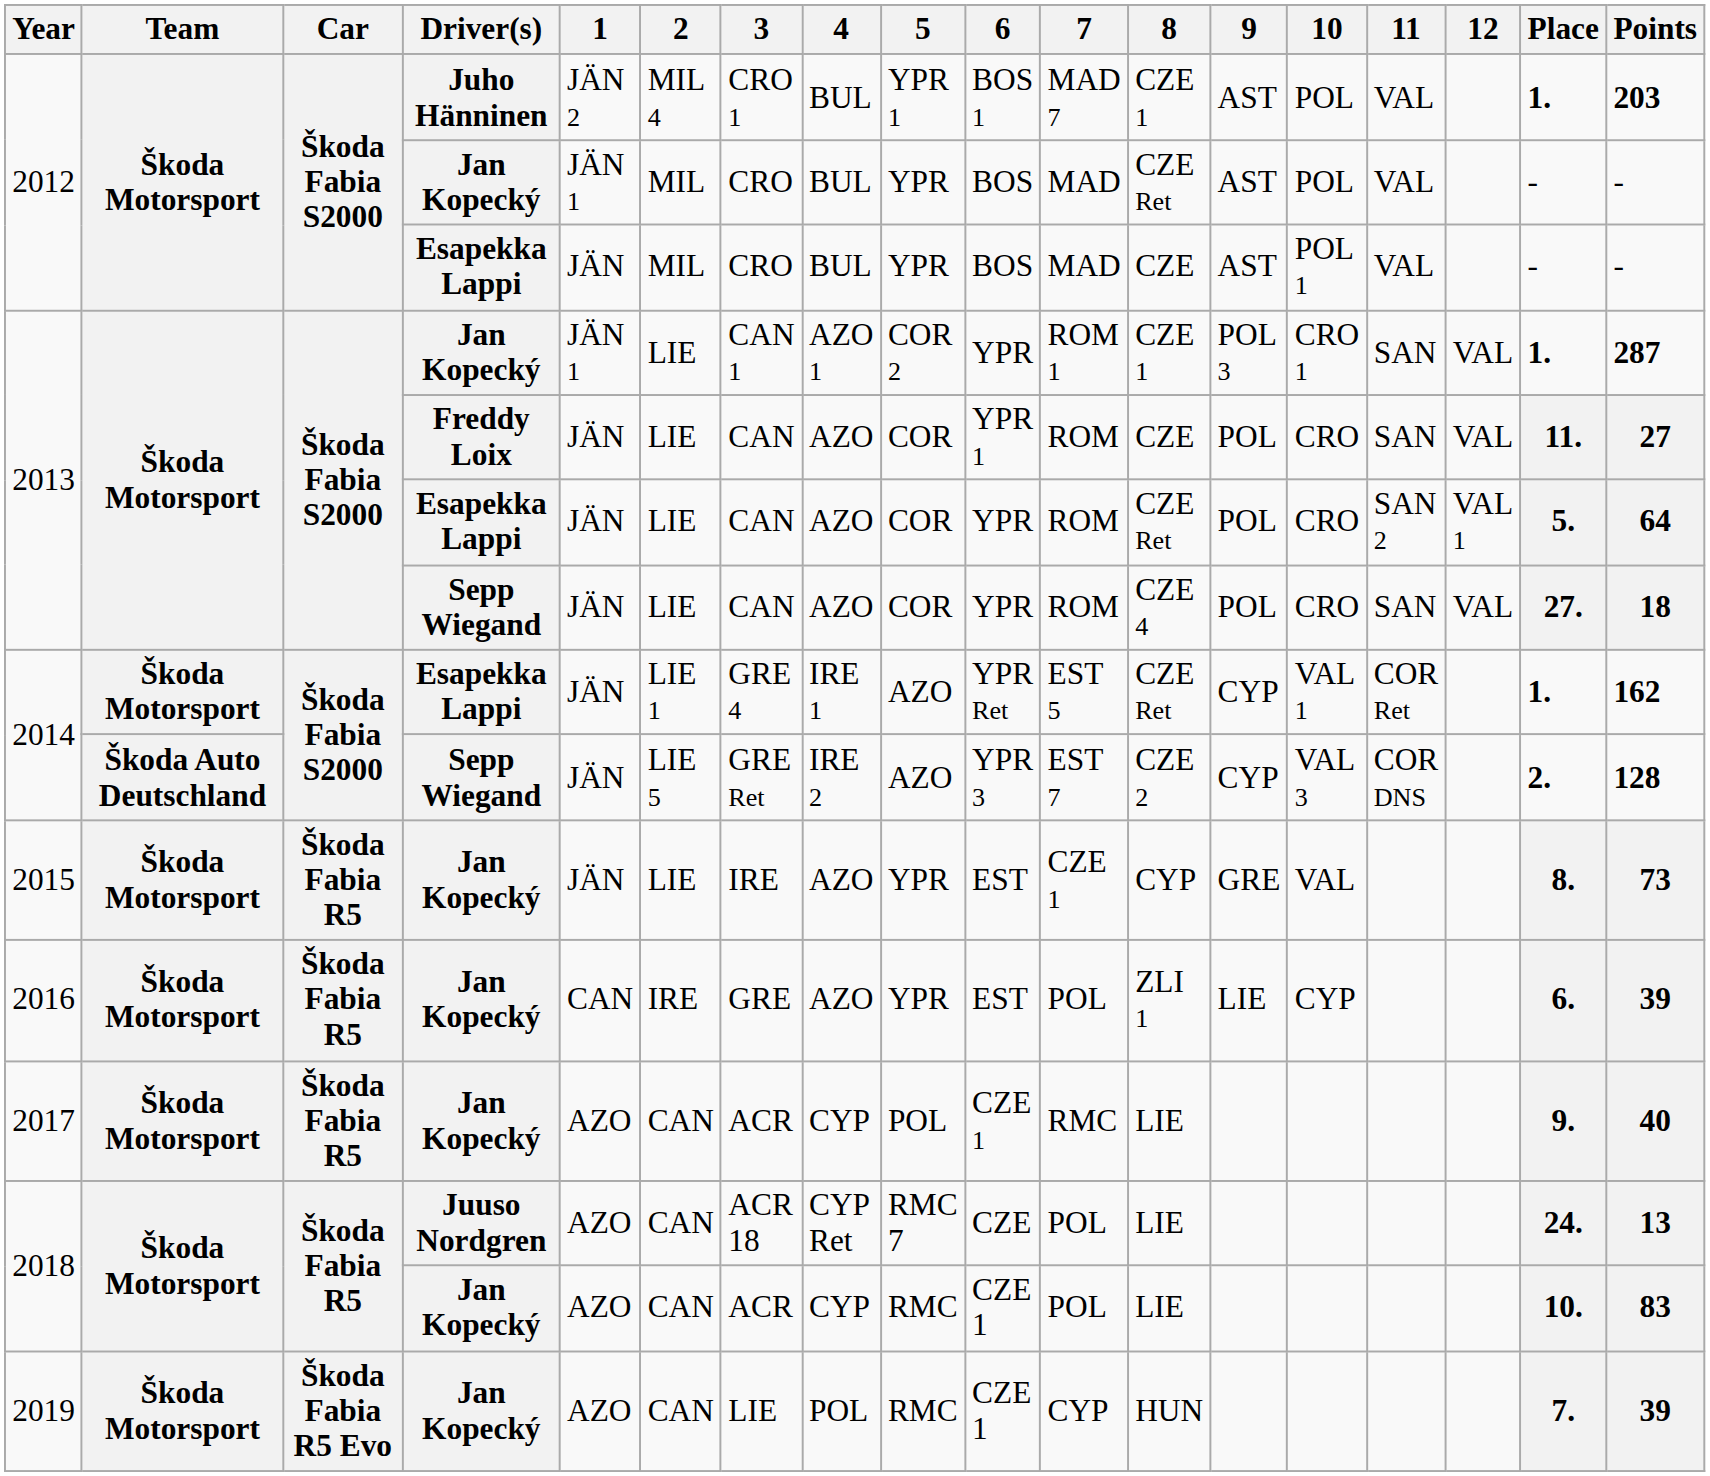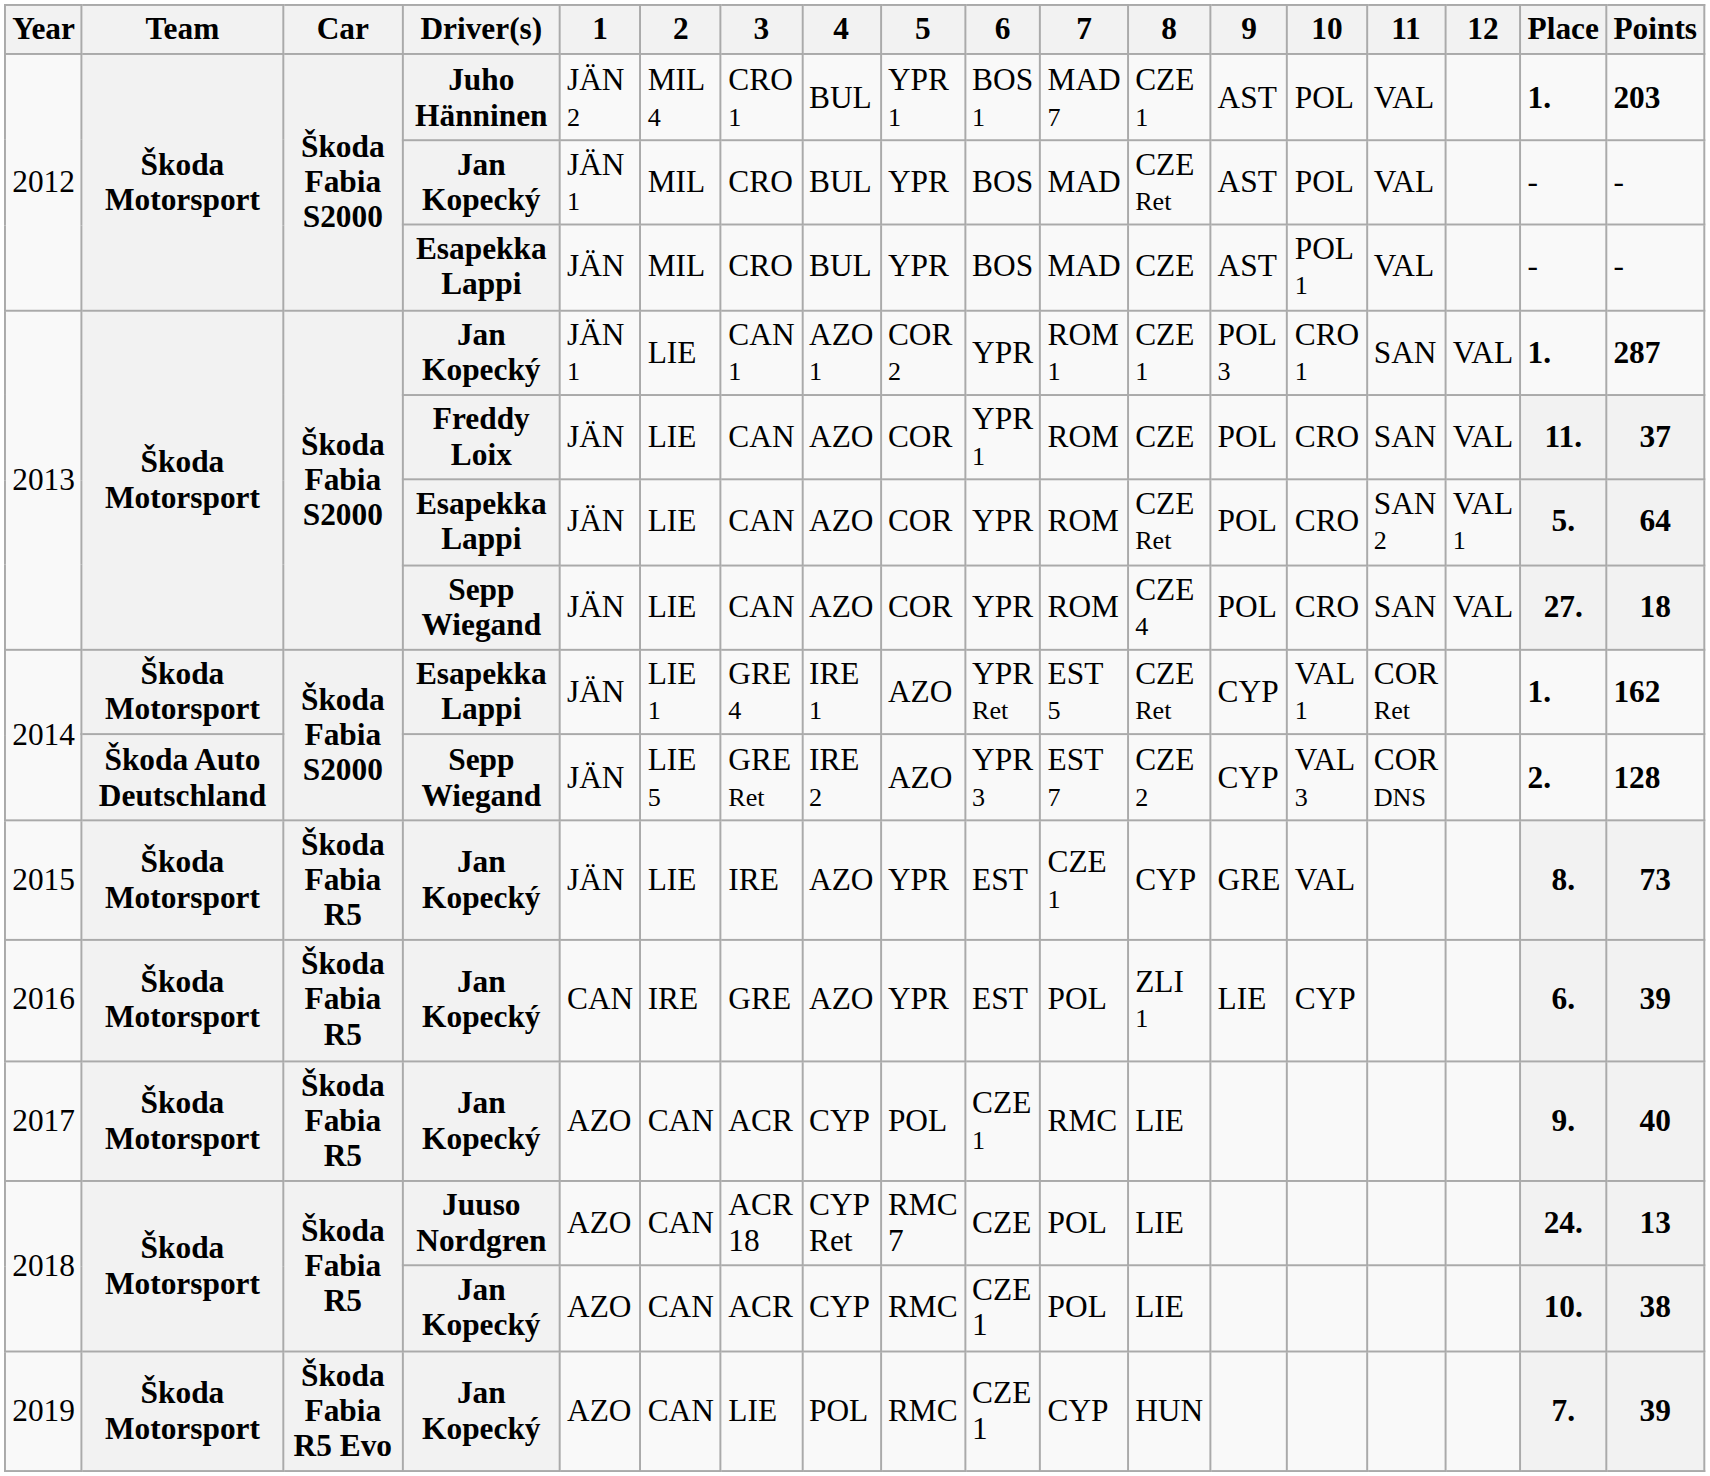2013 / Freddy Loix | Points: 27 -> 37
2018 / Jan Kopecký | Points: 83 -> 38
